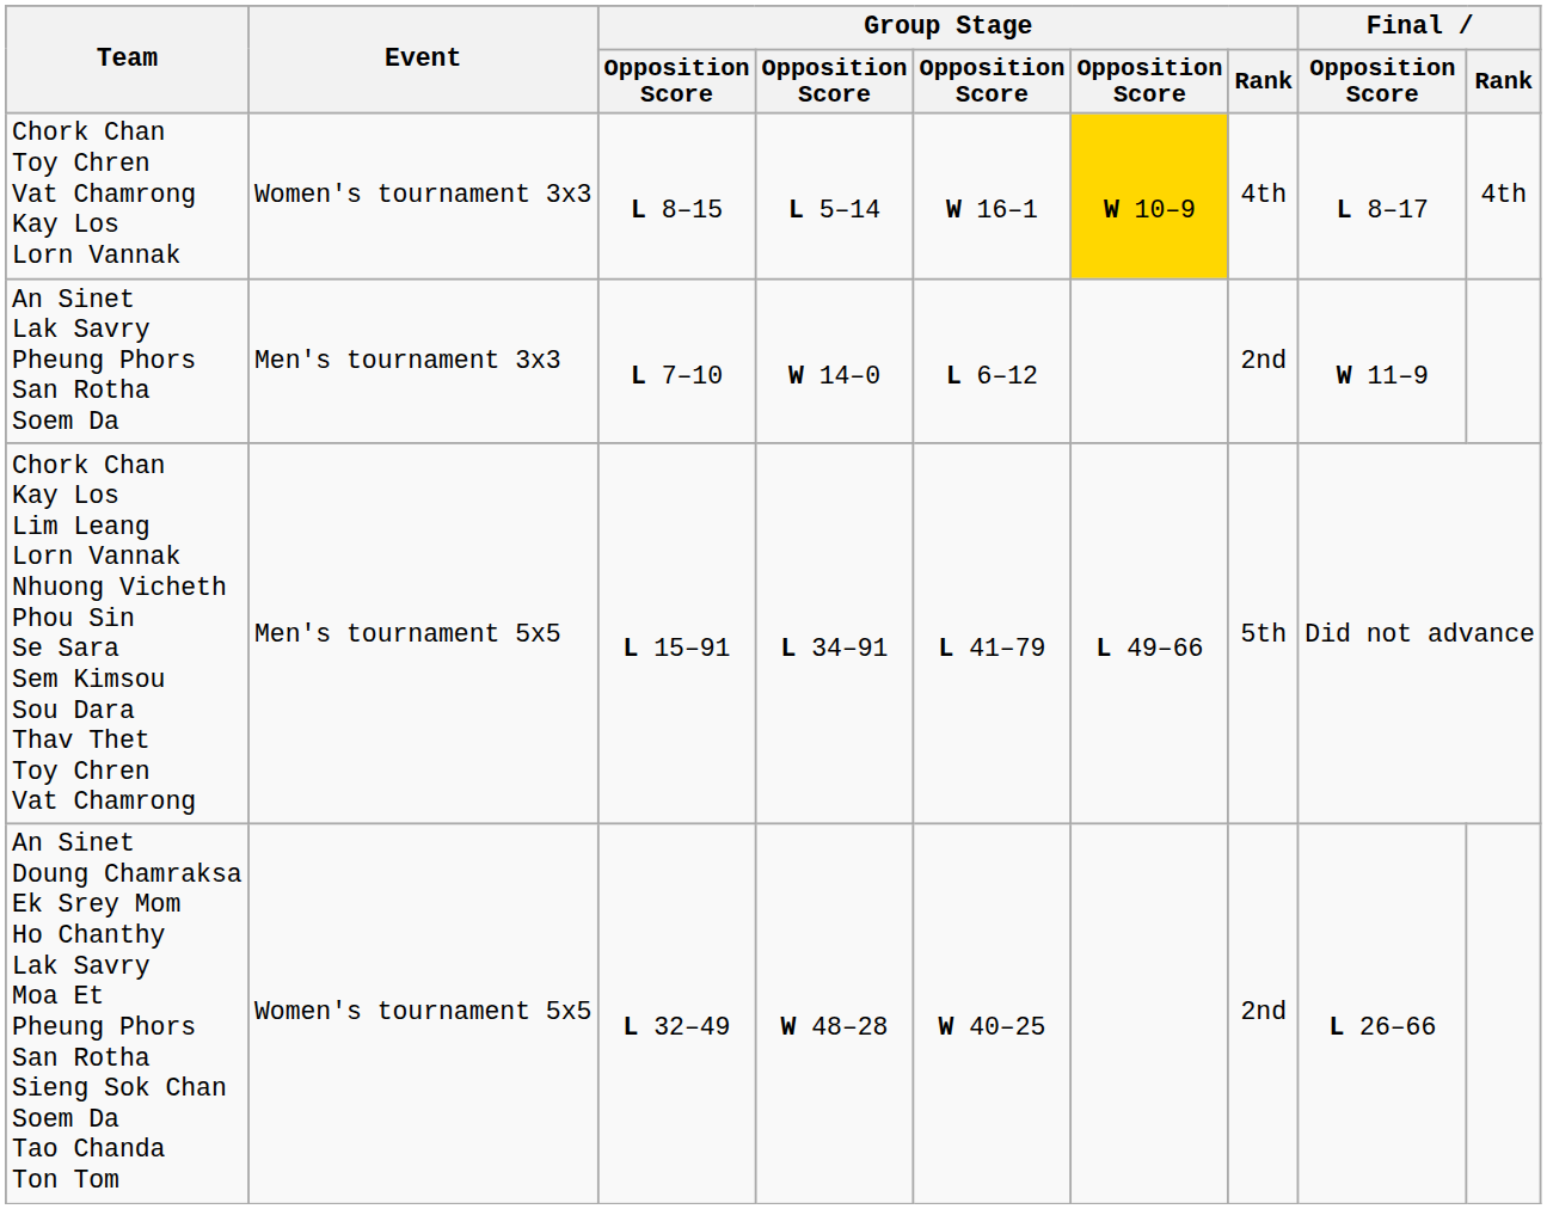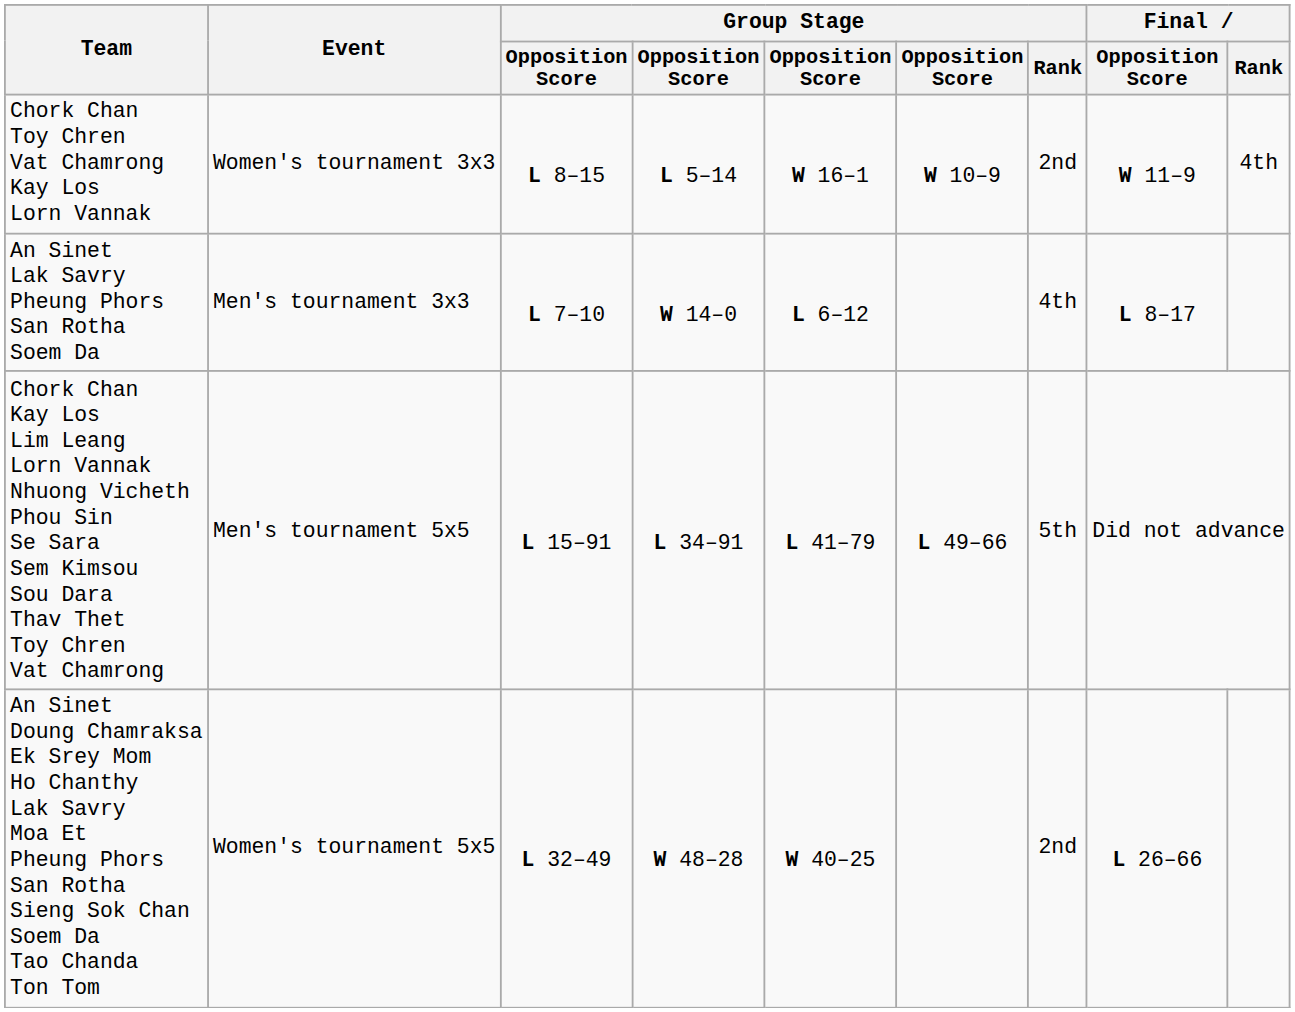Chork Chan Toy Chren Vat Chamrong Kay Los Lorn Vannak | column 6: gold background -> no background
Chork Chan Toy Chren Vat Chamrong Kay Los Lorn Vannak | Group Stage / Rank: 4th -> 2nd
Chork Chan Toy Chren Vat Chamrong Kay Los Lorn Vannak | Final / Opposition Score: L 8–17 -> W 11–9
An Sinet Lak Savry Pheung Phors San Rotha Soem Da | Group Stage / Rank: 2nd -> 4th
An Sinet Lak Savry Pheung Phors San Rotha Soem Da | Final / Opposition Score: W 11–9 -> L 8–17
